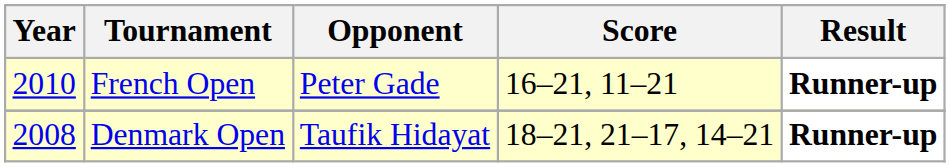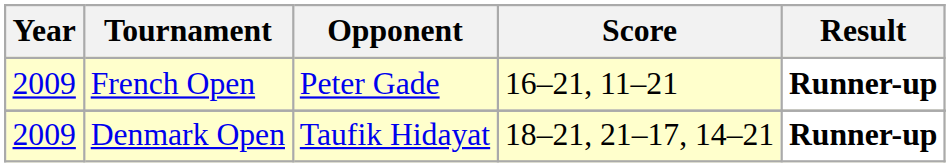French Open | Year: 2010 -> 2009
Denmark Open | Year: 2008 -> 2009
